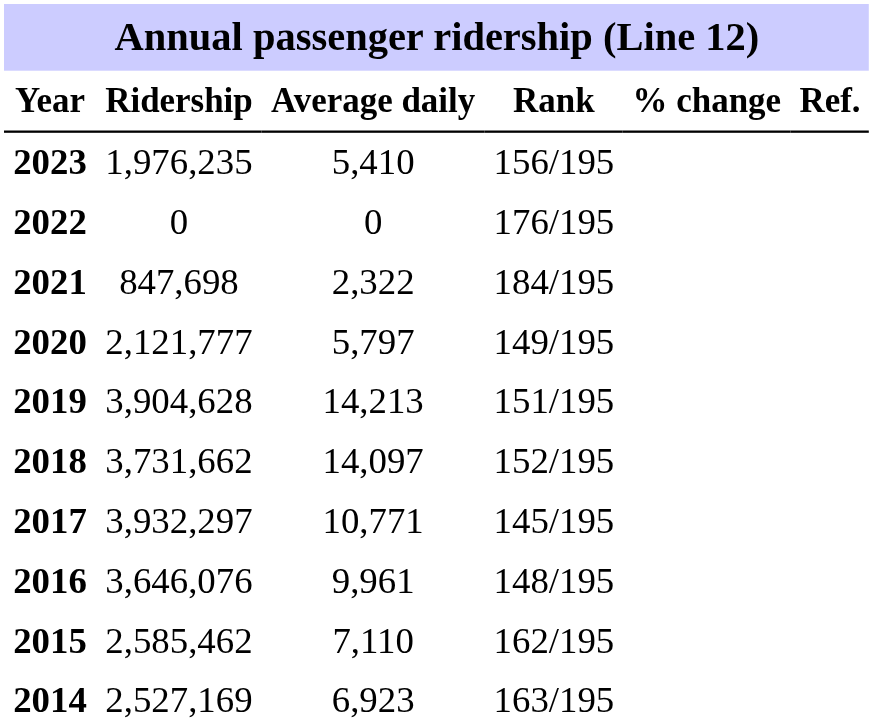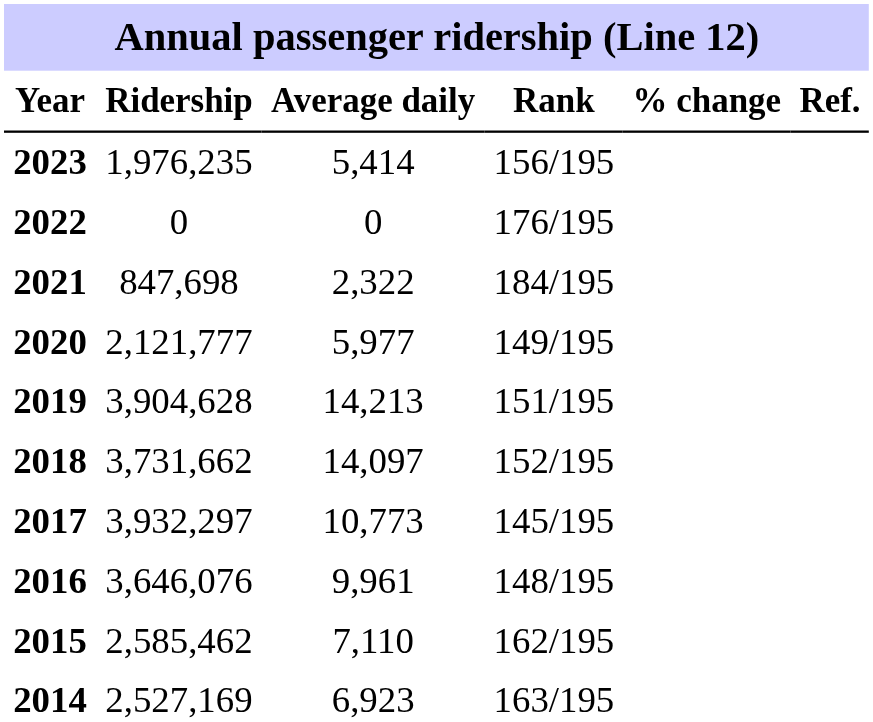2023 | Average daily: 5,410 -> 5,414
2020 | Average daily: 5,797 -> 5,977
2017 | Average daily: 10,771 -> 10,773
